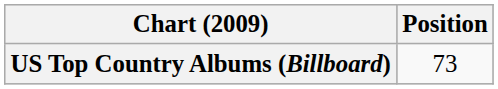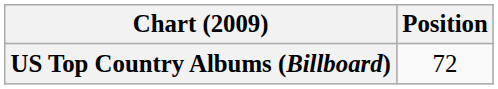US Top Country Albums (Billboard) | Position: 73 -> 72
